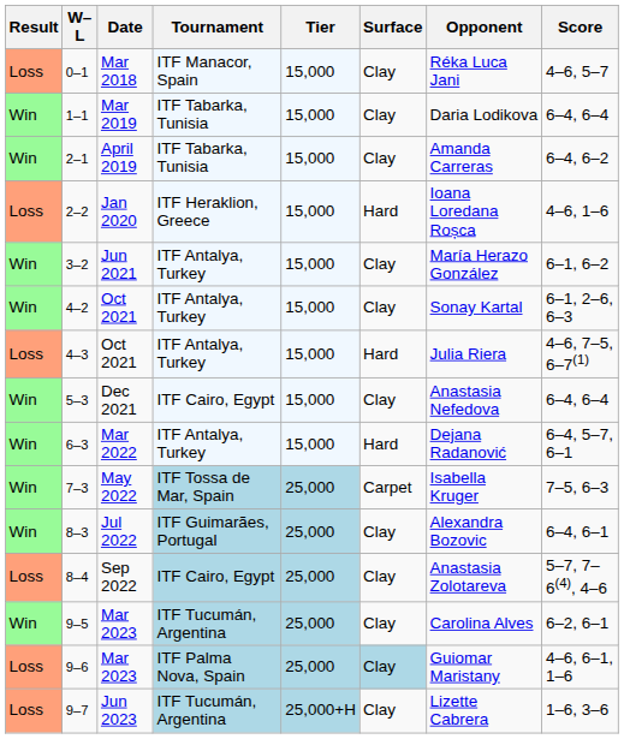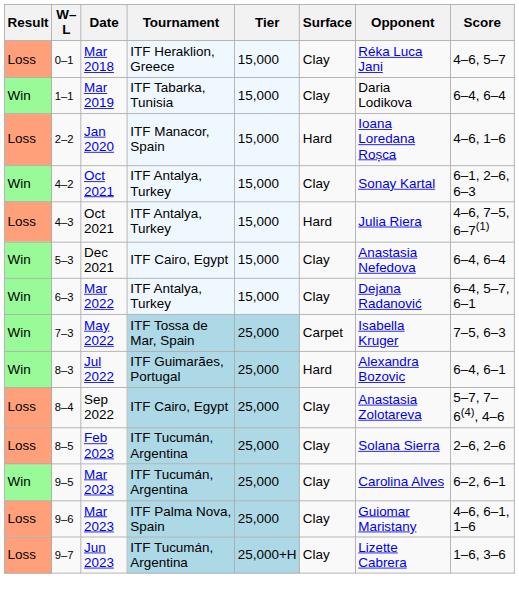0–1 | Tournament: ITF Manacor, Spain -> ITF Heraklion, Greece
- row: Win | 2–1 | April 2019 | ITF Tabarka, Tunisia | 15,000 | Clay | Amanda Carreras | 6–4, 6–2
2–2 | Tournament: ITF Heraklion, Greece -> ITF Manacor, Spain
- row: Win | 3–2 | Jun 2021 | ITF Antalya, Turkey | 15,000 | Clay | María Herazo González | 6–1, 6–2
6–3 | Surface: Hard -> Clay
8–3 | Surface: Clay -> Hard
+ row: Loss | 8–5 | Feb 2023 | ITF Tucumán, Argentina | 25,000 | Clay | Solana Sierra | 2–6, 2–6
9–6 | Surface: lightblue background -> no background
